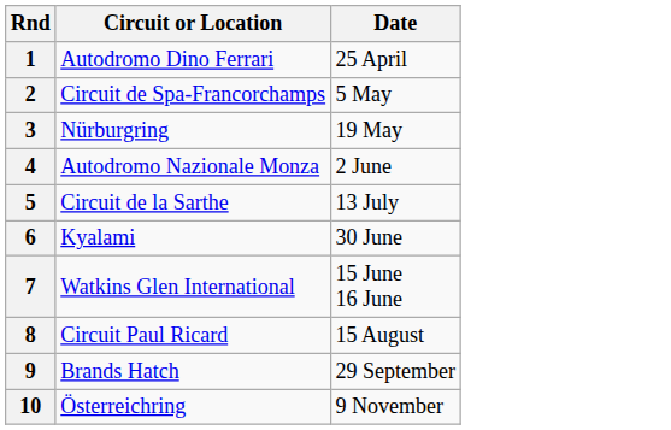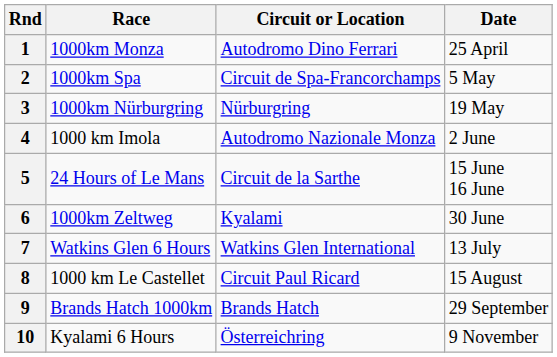+ column: Race | 1000km Monza | 1000km Spa | 1000km Nürburgring | 1000 km Imola | 24 Hours of Le Mans | 1000km Zeltweg | Watkins Glen 6 Hours | 1000 km Le Castellet | Brands Hatch 1000km | Kyalami 6 Hours
5 | Date: 13 July -> 15 June 16 June
7 | Date: 15 June 16 June -> 13 July
